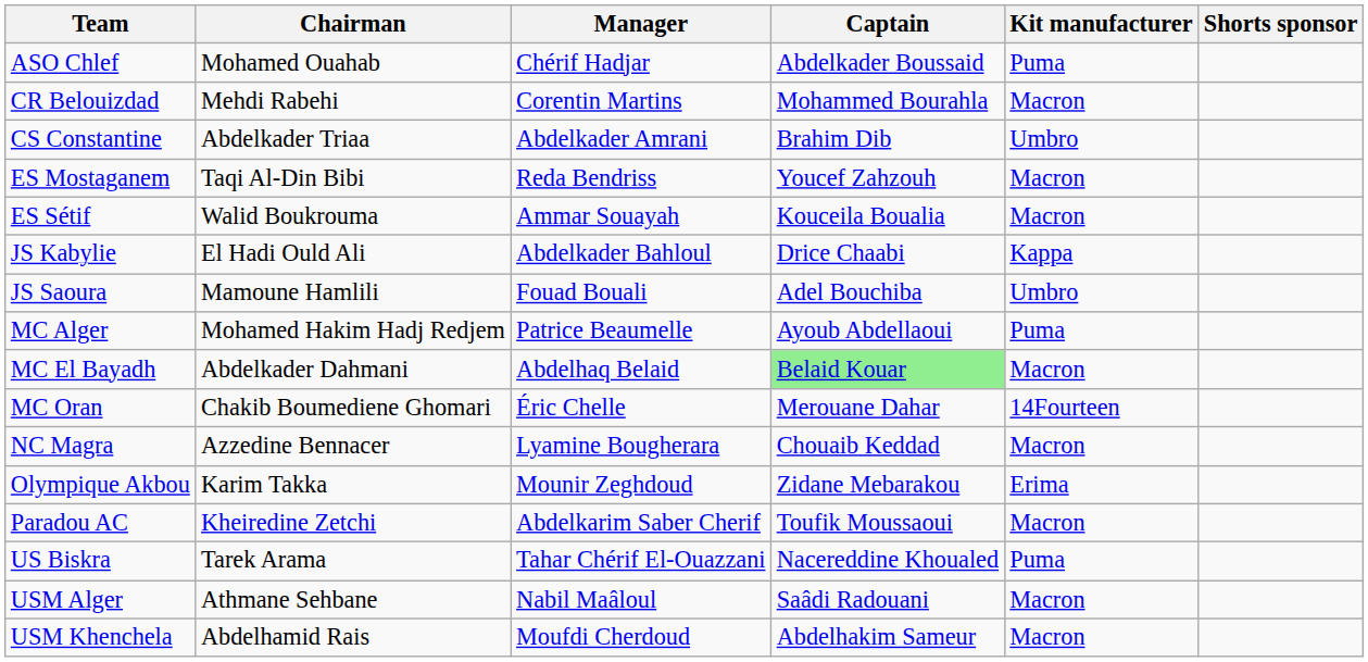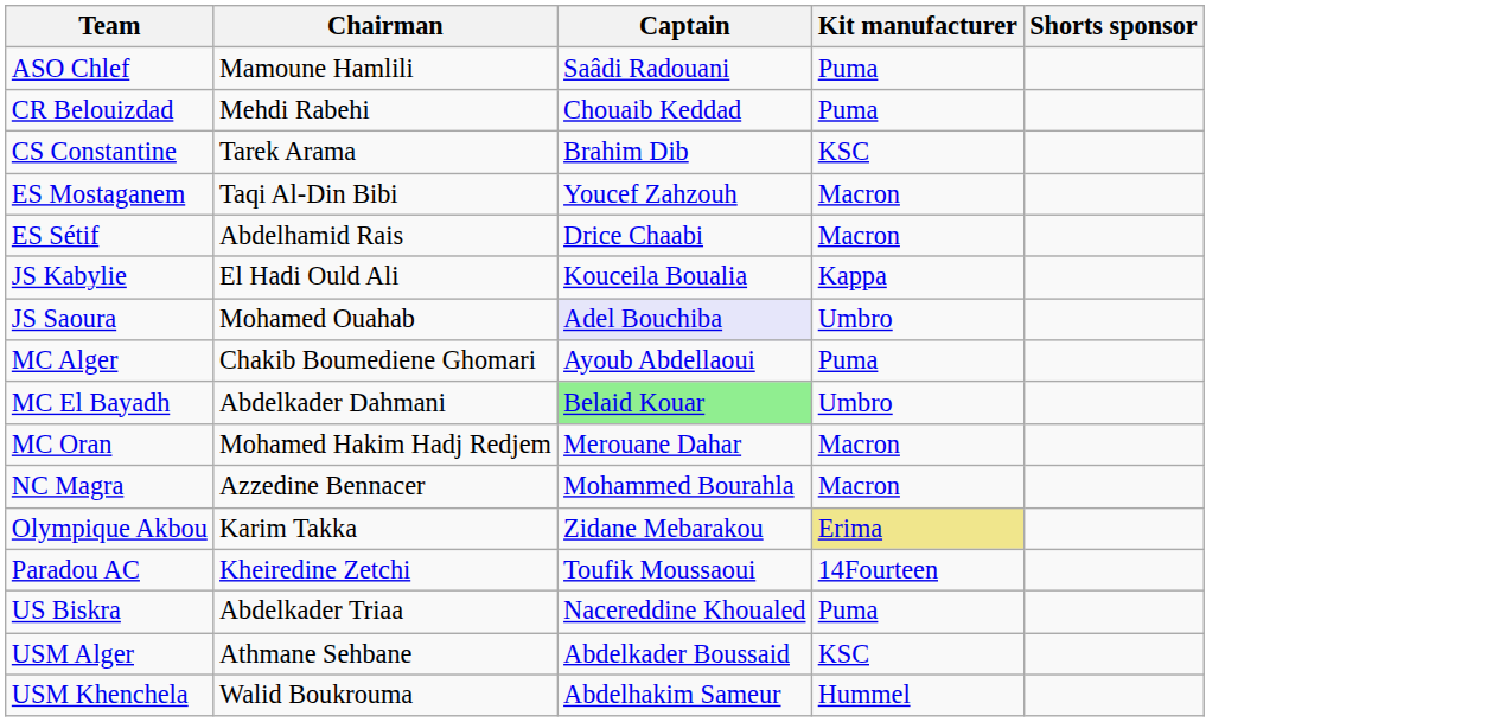- column: Manager | Chérif Hadjar | Corentin Martins | Abdelkader Amrani | Reda Bendriss | Ammar Souayah | Abdelkader Bahloul | Fouad Bouali | Patrice Beaumelle | Abdelhaq Belaid | Éric Chelle | Lyamine Bougherara | Mounir Zeghdoud | Abdelkarim Saber Cherif | Tahar Chérif El-Ouazzani | Nabil Maâloul | Moufdi Cherdoud
ASO Chlef | Chairman: Mohamed Ouahab -> Mamoune Hamlili
ASO Chlef | Captain: Abdelkader Boussaid -> Saâdi Radouani
CR Belouizdad | Captain: Mohammed Bourahla -> Chouaib Keddad
CR Belouizdad | Kit manufacturer: Macron -> Puma
CS Constantine | Chairman: Abdelkader Triaa -> Tarek Arama
CS Constantine | Kit manufacturer: Umbro -> KSC
ES Sétif | Chairman: Walid Boukrouma -> Abdelhamid Rais
ES Sétif | Captain: Kouceila Boualia -> Drice Chaabi
JS Kabylie | Captain: Drice Chaabi -> Kouceila Boualia
JS Saoura | Chairman: Mamoune Hamlili -> Mohamed Ouahab
JS Saoura | Captain: no background -> lavender background
MC Alger | Chairman: Mohamed Hakim Hadj Redjem -> Chakib Boumediene Ghomari
MC El Bayadh | Kit manufacturer: Macron -> Umbro
MC Oran | Chairman: Chakib Boumediene Ghomari -> Mohamed Hakim Hadj Redjem
MC Oran | Kit manufacturer: 14Fourteen -> Macron
NC Magra | Captain: Chouaib Keddad -> Mohammed Bourahla
Olympique Akbou | Kit manufacturer: no background -> khaki background
Paradou AC | Kit manufacturer: Macron -> 14Fourteen
US Biskra | Chairman: Tarek Arama -> Abdelkader Triaa
USM Alger | Captain: Saâdi Radouani -> Abdelkader Boussaid
USM Alger | Kit manufacturer: Macron -> KSC
USM Khenchela | Chairman: Abdelhamid Rais -> Walid Boukrouma
USM Khenchela | Kit manufacturer: Macron -> Hummel
